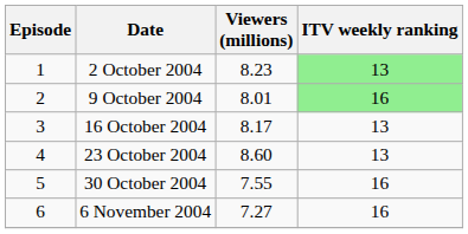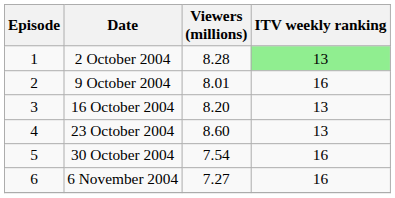2 October 2004 | Viewers (millions): 8.23 -> 8.28
9 October 2004 | ITV weekly ranking: lightgreen background -> no background
16 October 2004 | Viewers (millions): 8.17 -> 8.20
30 October 2004 | Viewers (millions): 7.55 -> 7.54
